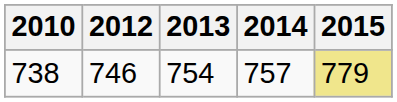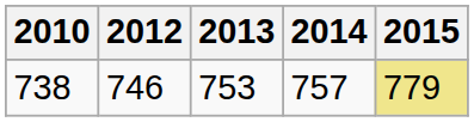738 | 2013: 754 -> 753
